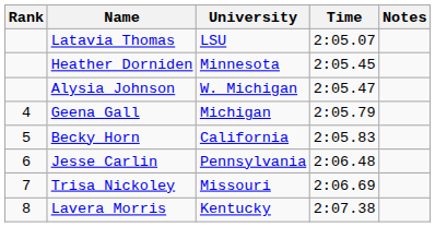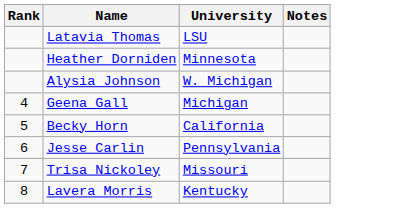- column: Time | 2:05.07 | 2:05.45 | 2:05.47 | 2:05.79 | 2:05.83 | 2:06.48 | 2:06.69 | 2:07.38
